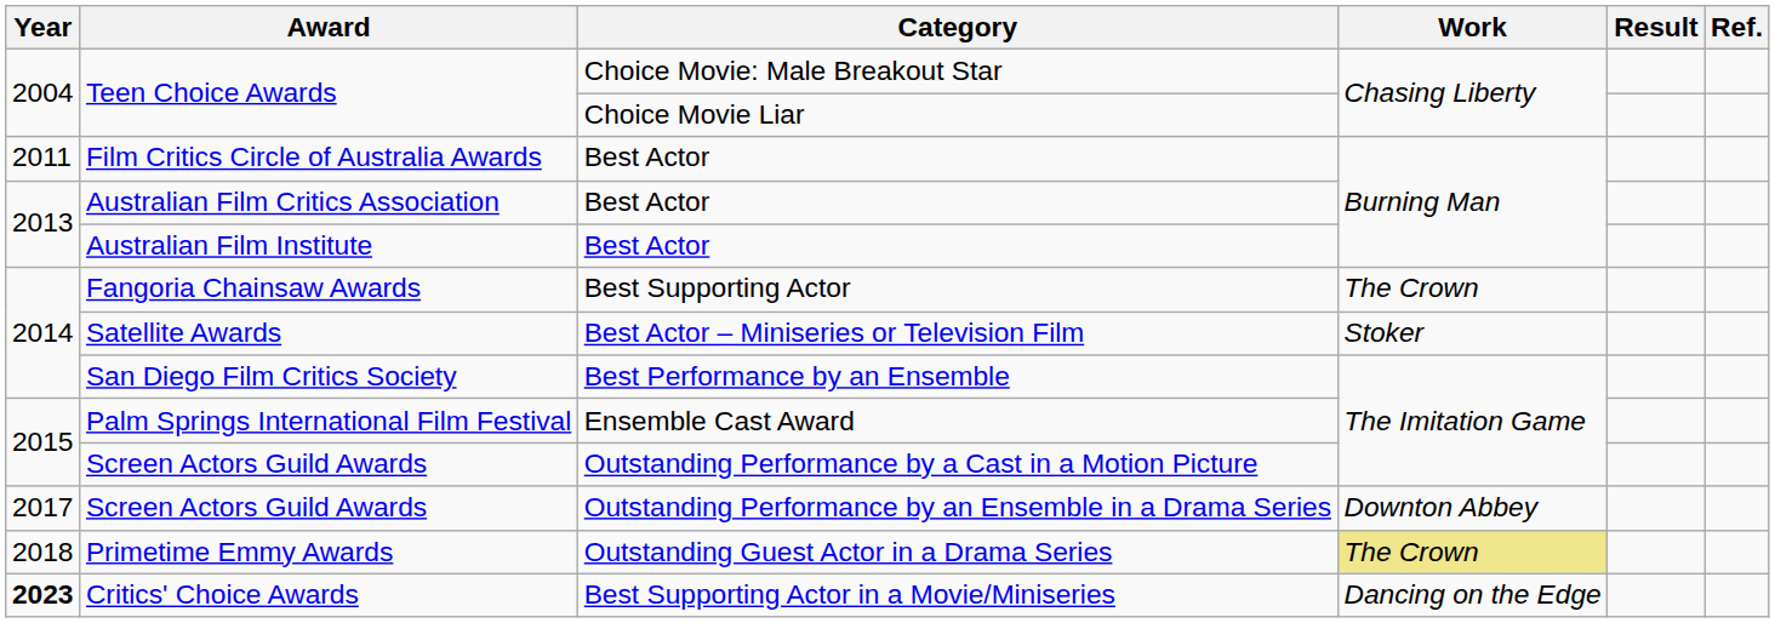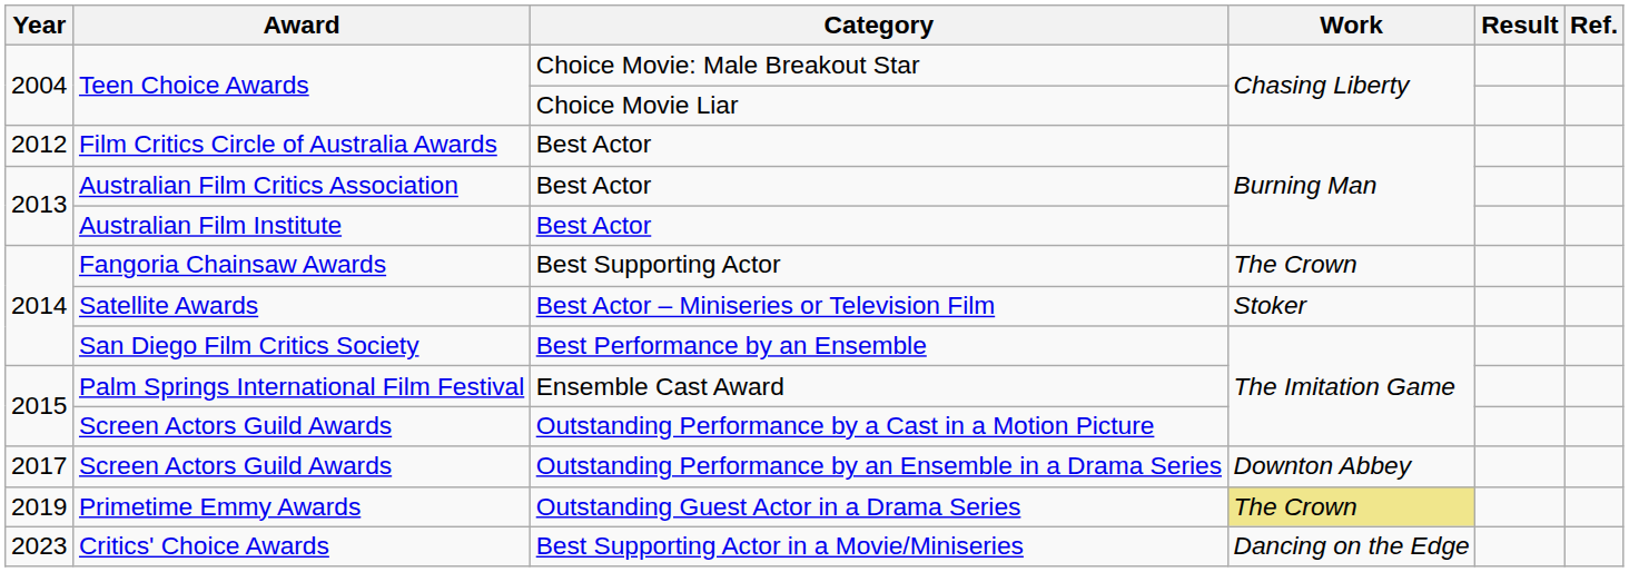Film Critics Circle of Australia Awards | Year: 2011 -> 2012
Primetime Emmy Awards | Year: 2018 -> 2019
Critics' Choice Awards | Year: bold -> normal
